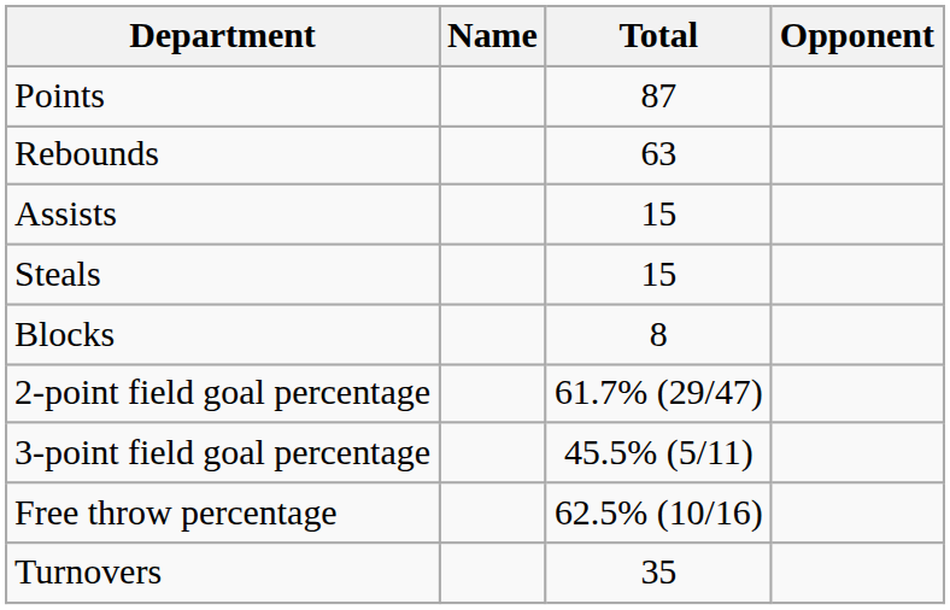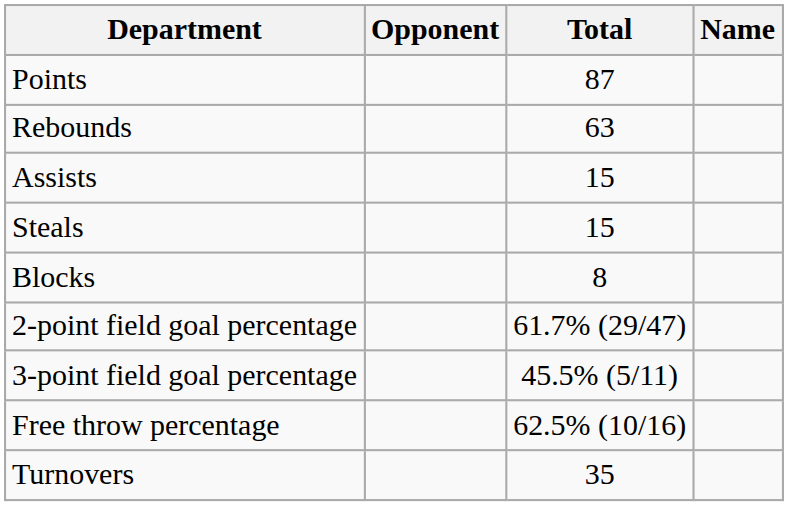columns swapped: Name <-> Opponent
